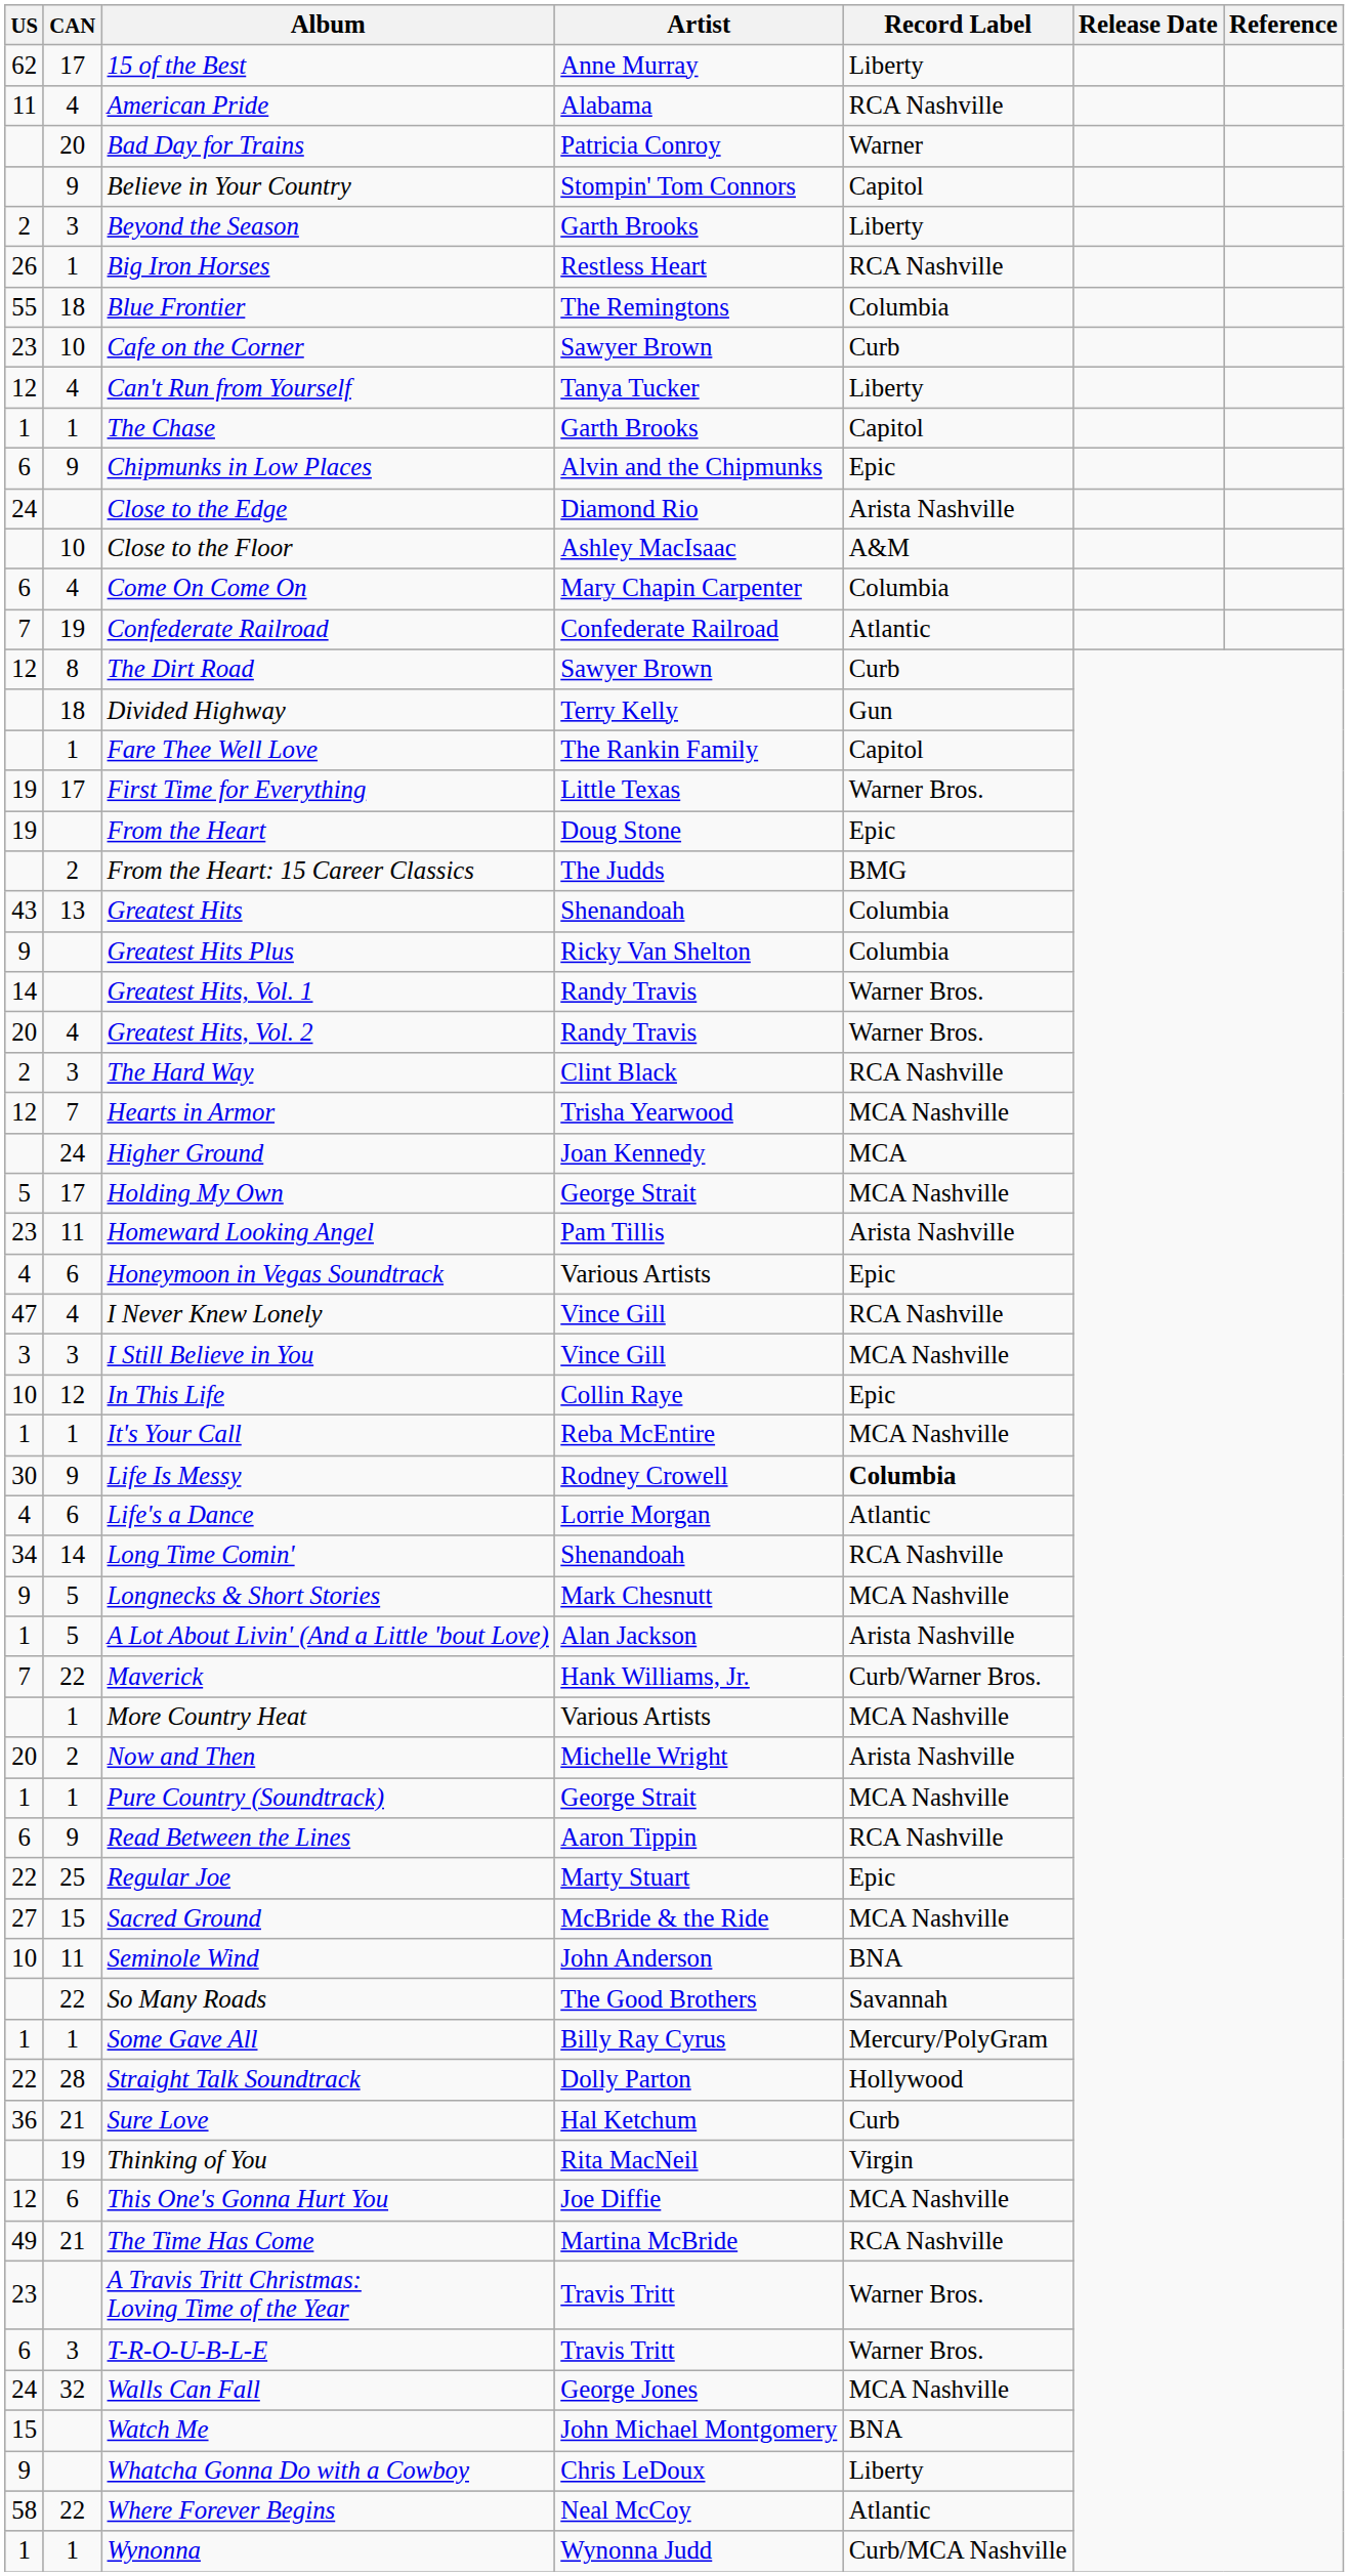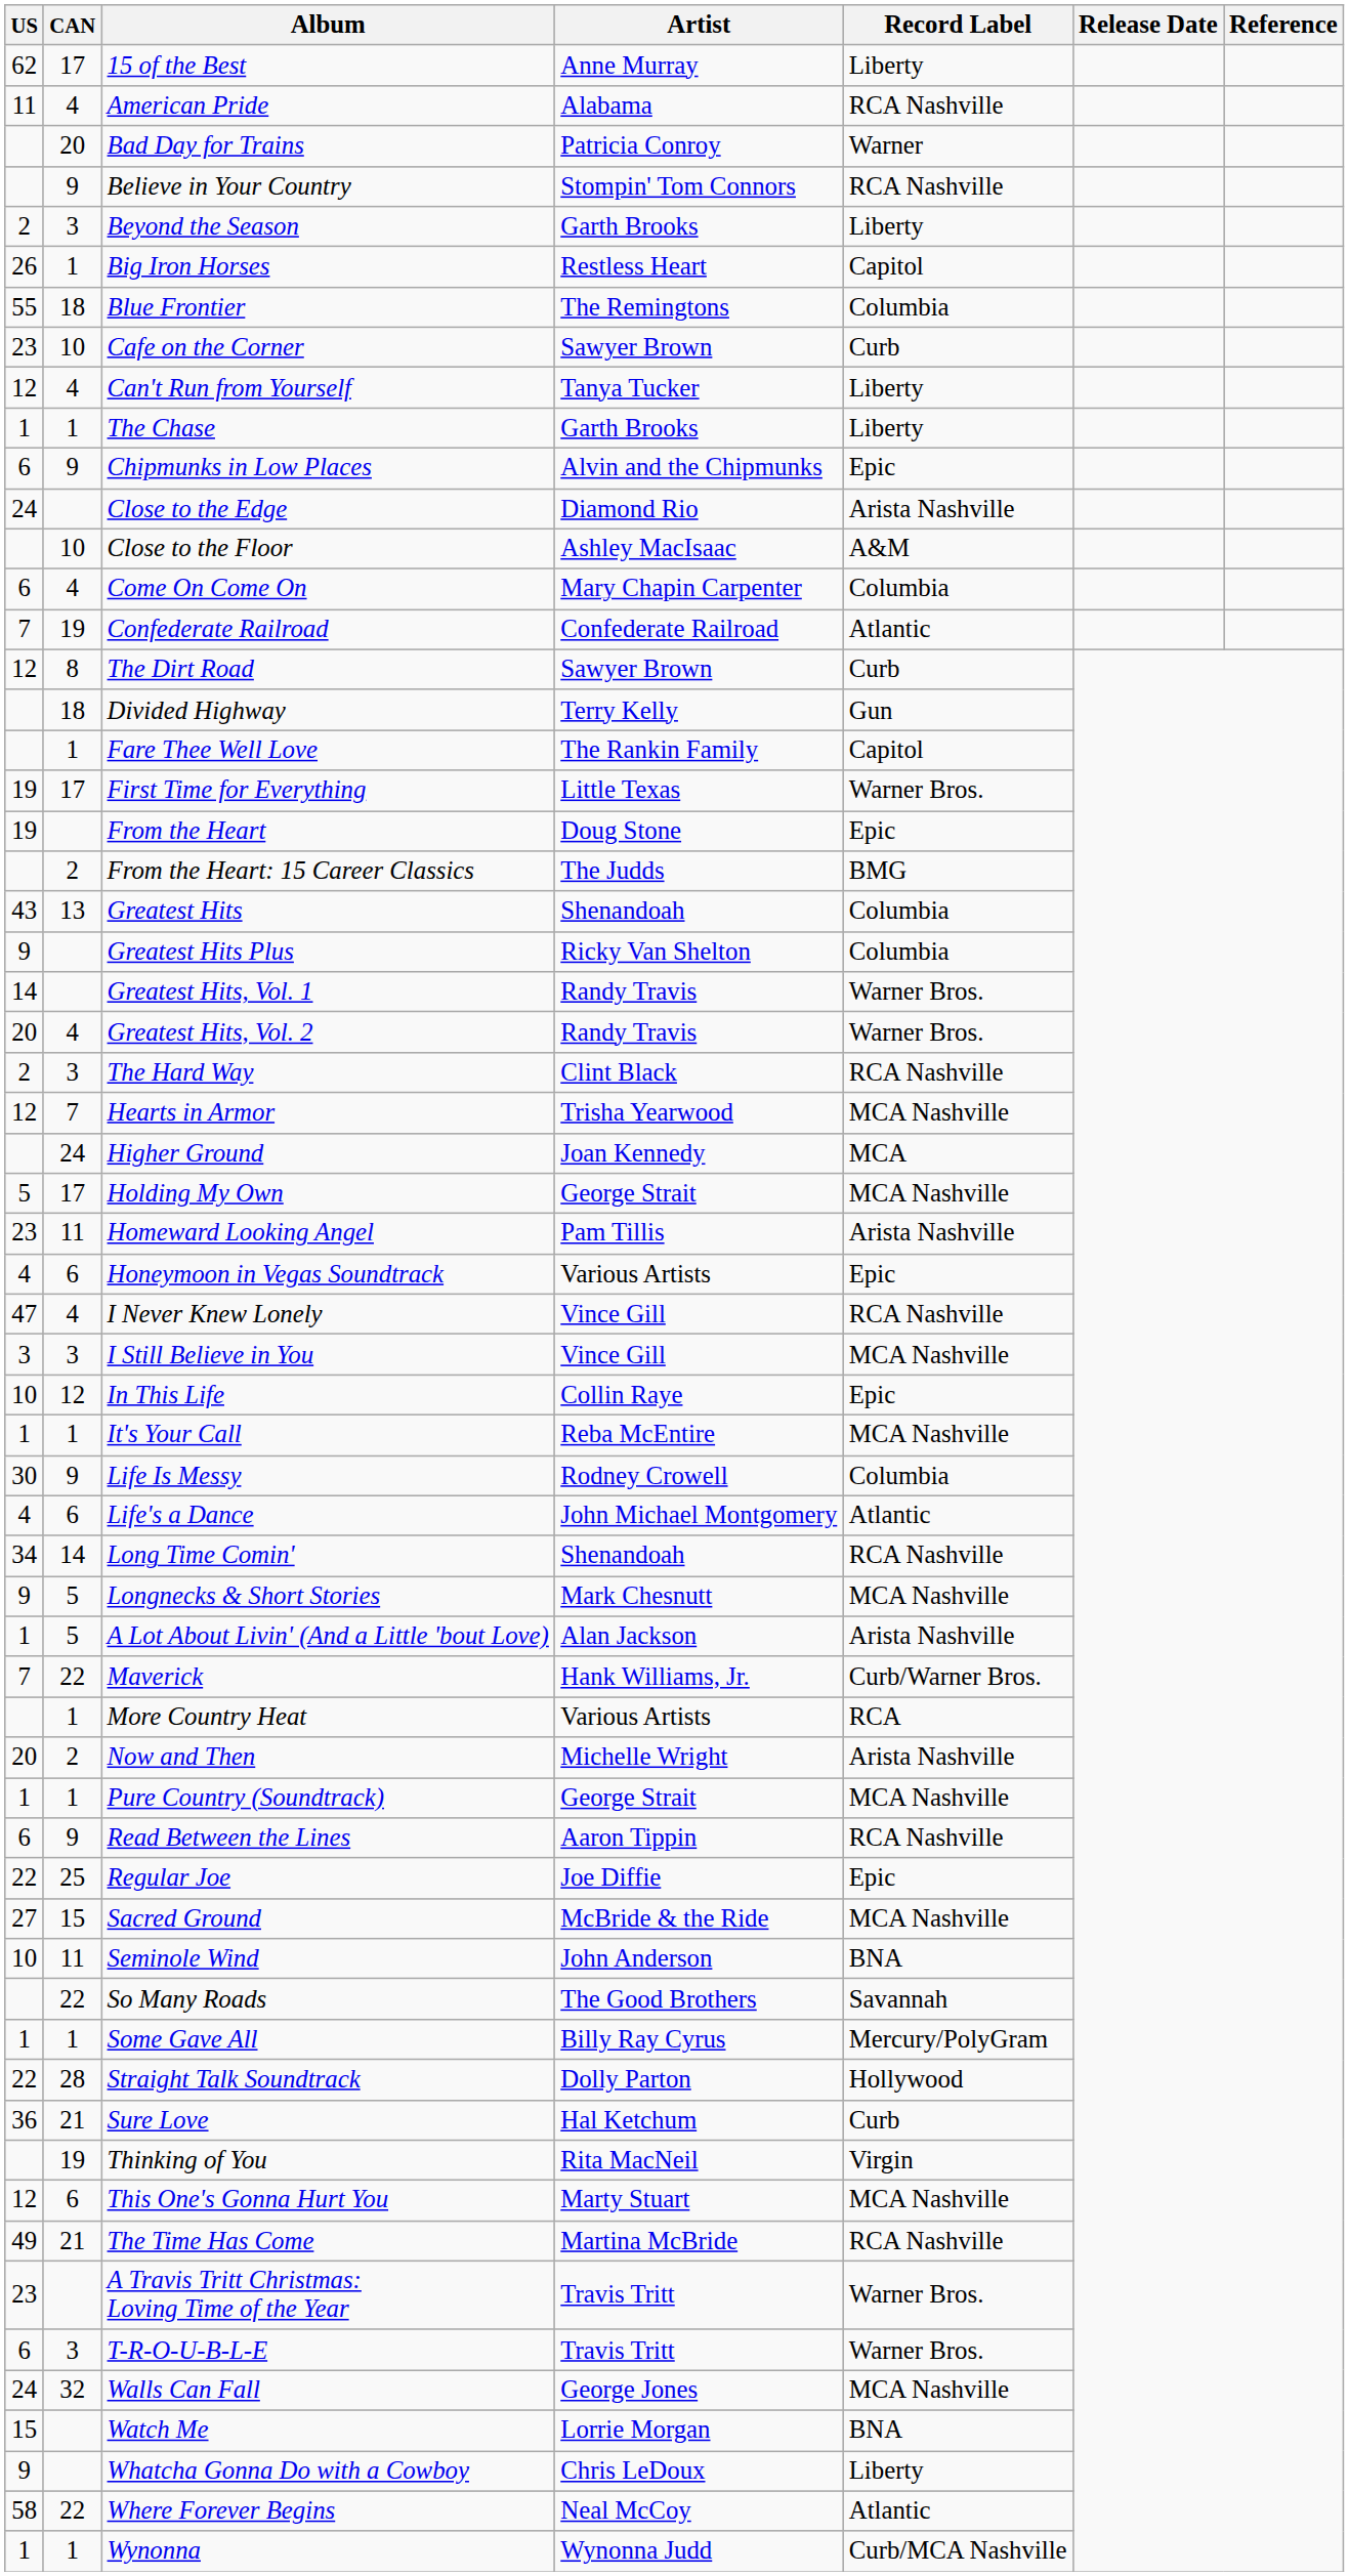Believe in Your Country | Record Label: Capitol -> RCA Nashville
Big Iron Horses | Record Label: RCA Nashville -> Capitol
The Chase | Record Label: Capitol -> Liberty
Life Is Messy | Record Label: bold -> normal
Life's a Dance | Artist: Lorrie Morgan -> John Michael Montgomery
More Country Heat | Record Label: MCA Nashville -> RCA
Regular Joe | Artist: Marty Stuart -> Joe Diffie
This One's Gonna Hurt You | Artist: Joe Diffie -> Marty Stuart
Watch Me | Artist: John Michael Montgomery -> Lorrie Morgan
